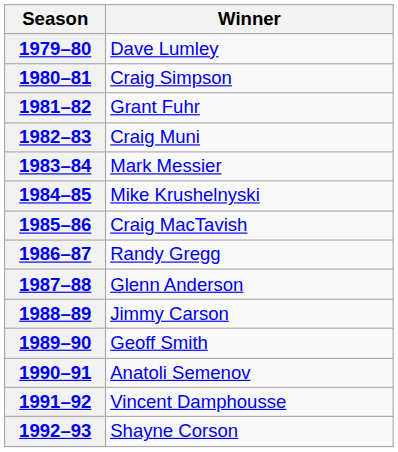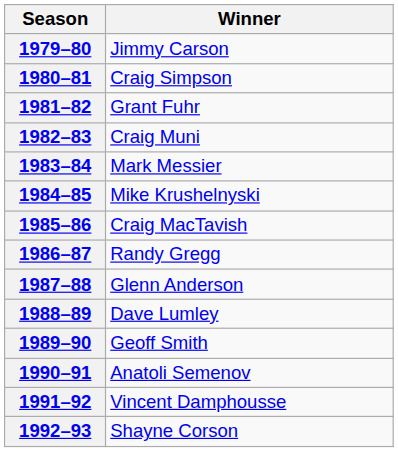1979–80 | Winner: Dave Lumley -> Jimmy Carson
1988–89 | Winner: Jimmy Carson -> Dave Lumley
